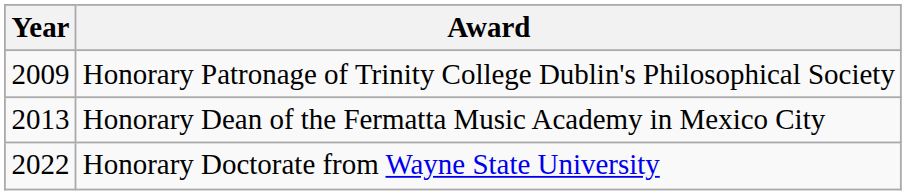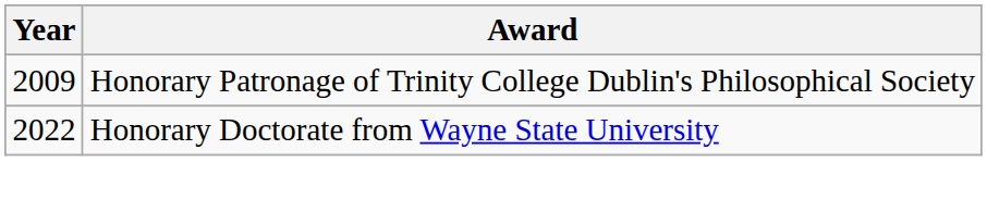- row: 2013 | Honorary Dean of the Fermatta Music Academy in Mexico City
